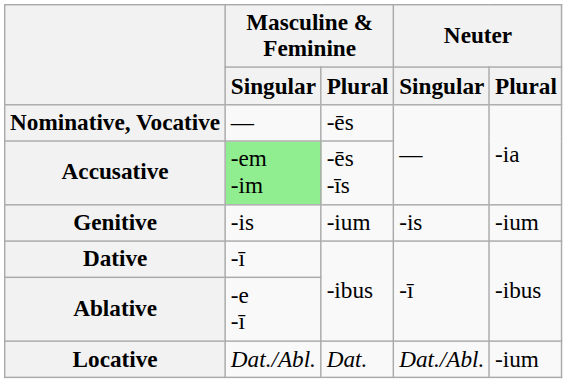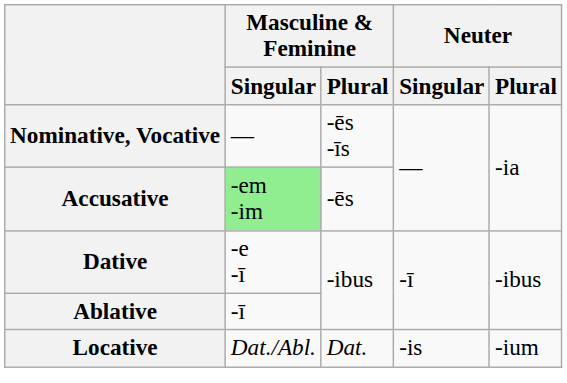Nominative, Vocative | Masculine & Feminine / Plural: -ēs -> -ēs -īs
Accusative | Masculine & Feminine / Plural: -ēs -īs -> -ēs
- row: Genitive | -is | -ium | -is | -ium
Dative | Masculine & Feminine / Singular: -ī -> -e -ī
Ablative | Masculine & Feminine / Singular: -e -ī -> -ī
Locative | Neuter / Singular: Dat./Abl. -> -is
